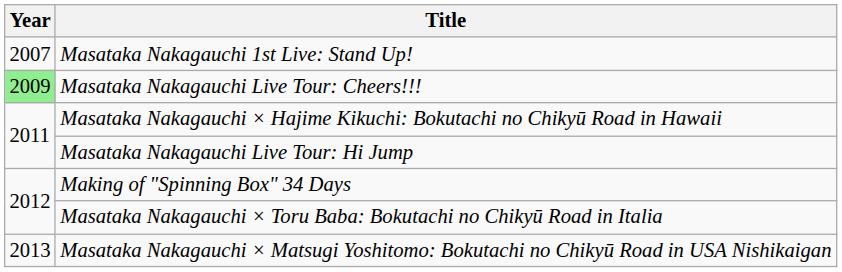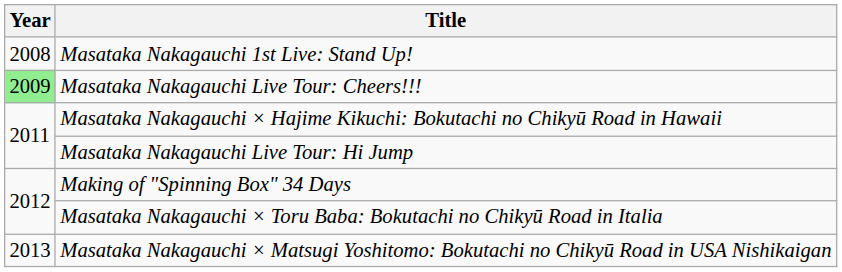Masataka Nakagauchi 1st Live: Stand Up! | Year: 2007 -> 2008
